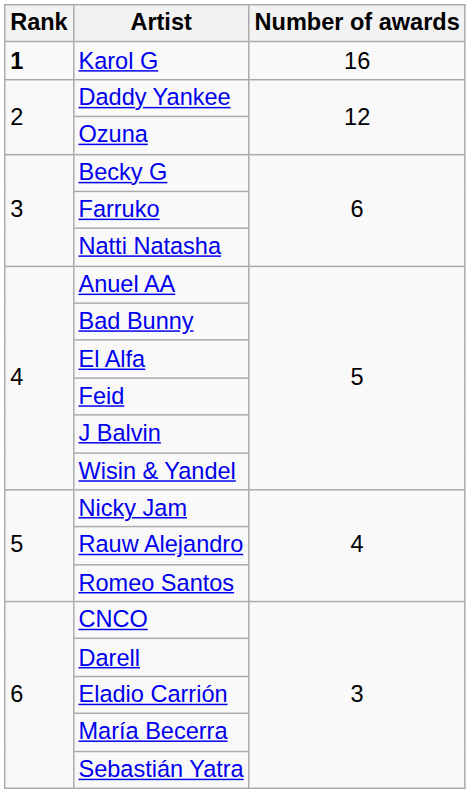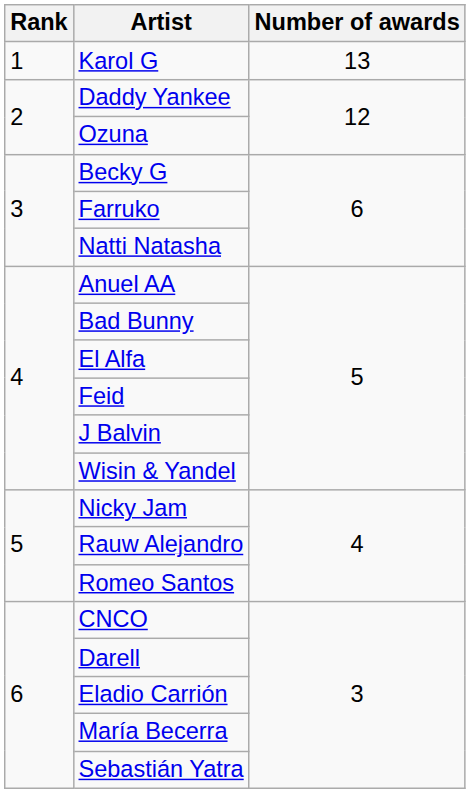Karol G | Rank: bold -> normal
Karol G | Number of awards: 16 -> 13
